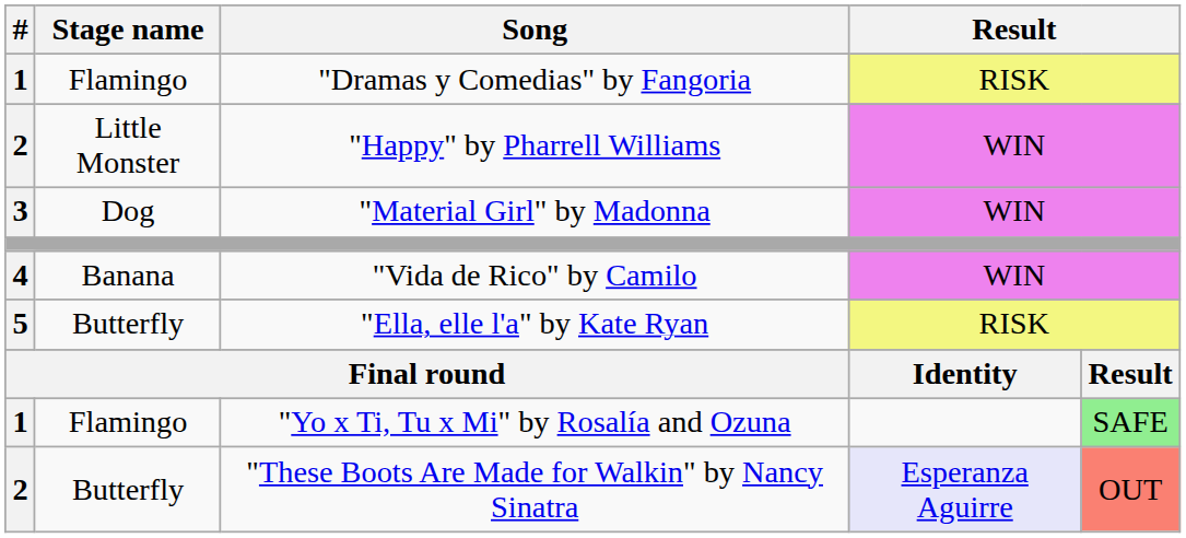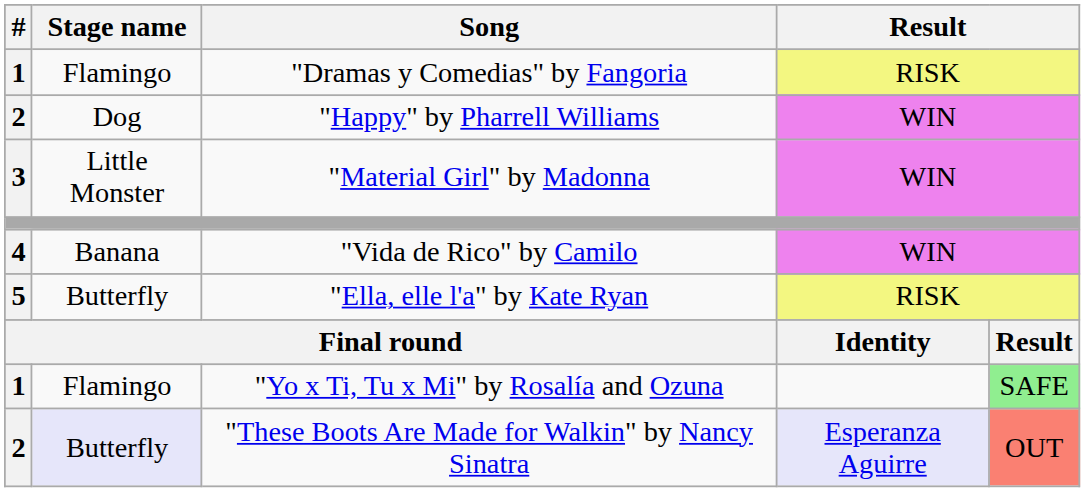"Happy" by Pharrell Williams | Stage name: Little Monster -> Dog
"Material Girl" by Madonna | Stage name: Dog -> Little Monster
"These Boots Are Made for Walkin" by Nancy Sinatra | Stage name: no background -> lavender background
